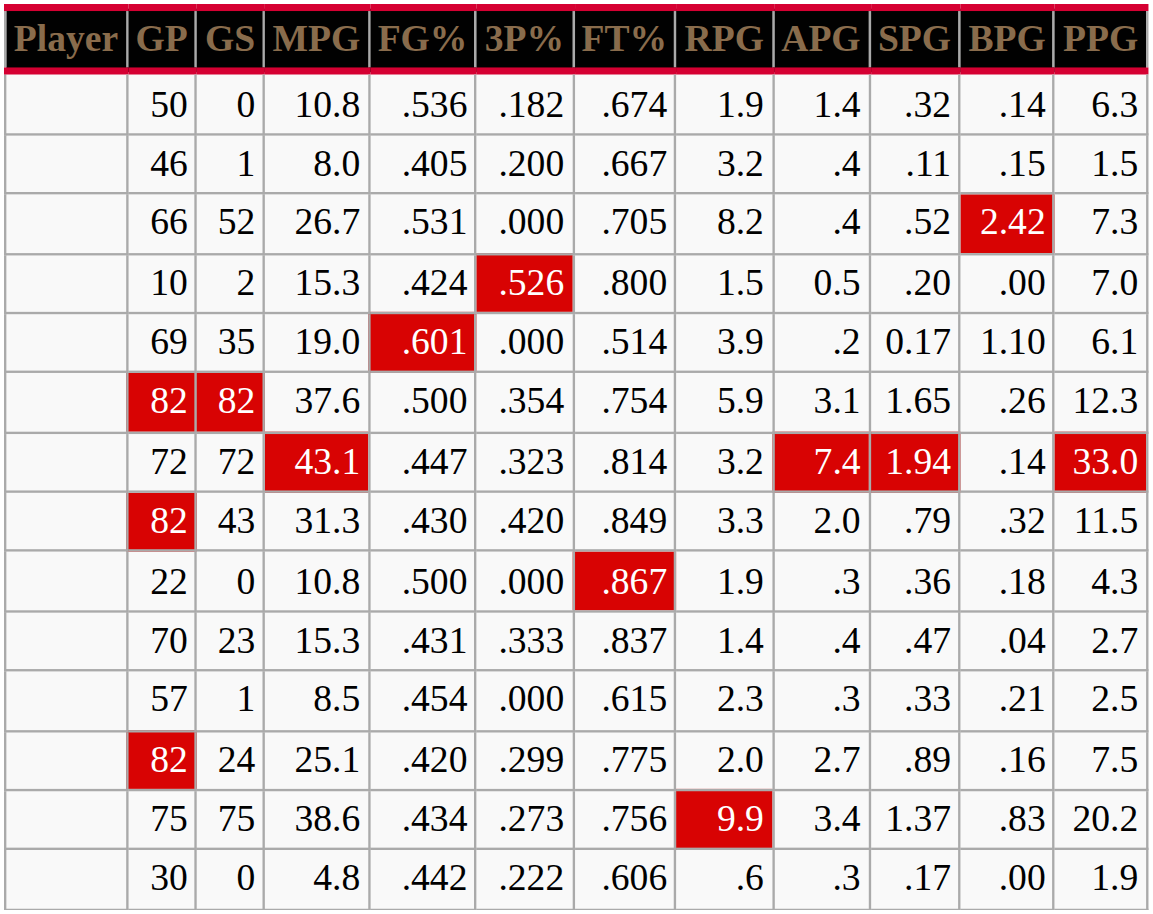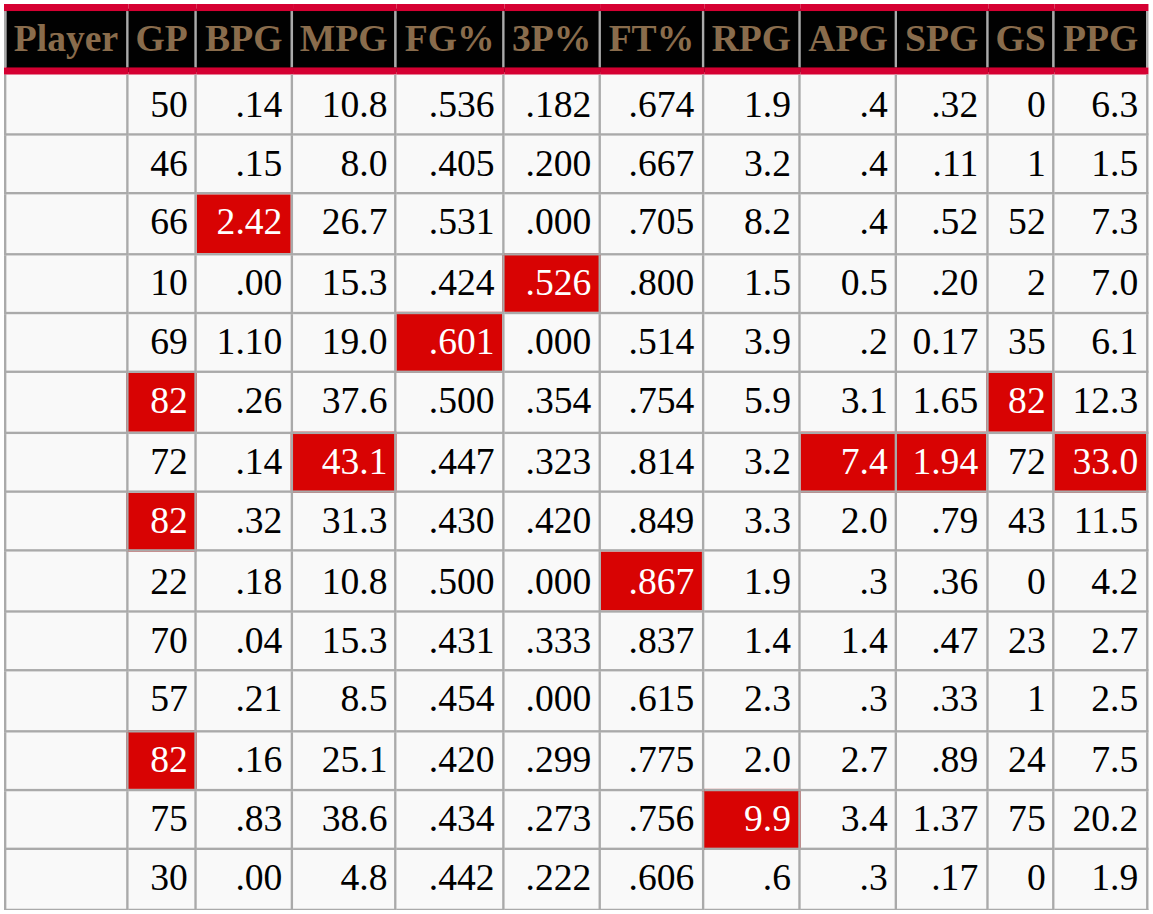columns swapped: GS <-> BPG
50 | APG: 1.4 -> .4
22 | PPG: 4.3 -> 4.2
70 | APG: .4 -> 1.4
